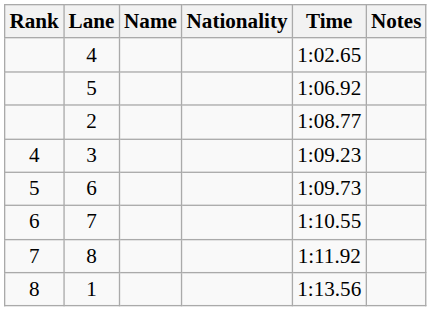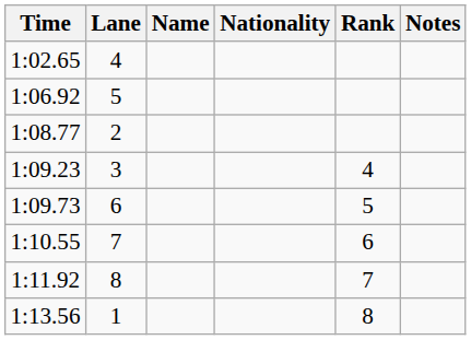columns swapped: Rank <-> Time
